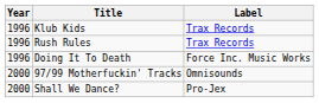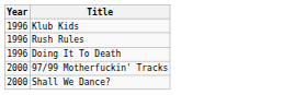- column: Label | Trax Records | Trax Records | Force Inc. Music Works | Omnisounds | Pro-Jex
